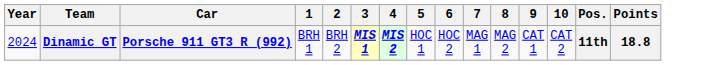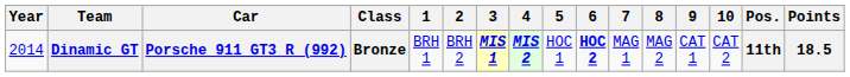+ column: Class | Bronze
Dinamic GT | Year: 2024 -> 2014
Dinamic GT | 6: normal -> bold
Dinamic GT | Points: 18.8 -> 18.5
